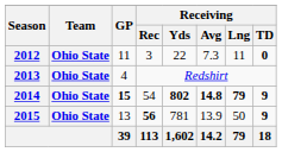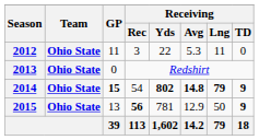2012 | Receiving / Avg: 7.3 -> 5.3
2012 | Receiving / TD: bold -> normal
2013 | GP: 4 -> 0
2015 | Receiving / Avg: 13.9 -> 12.9
